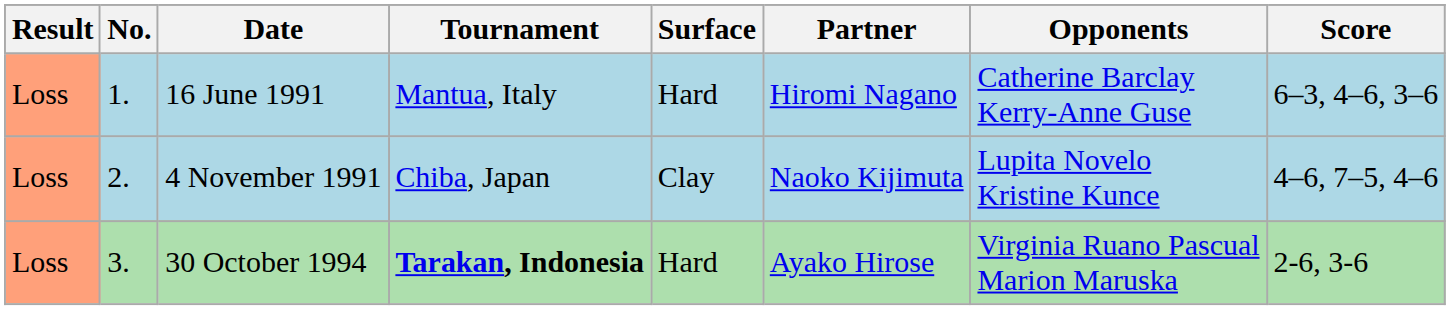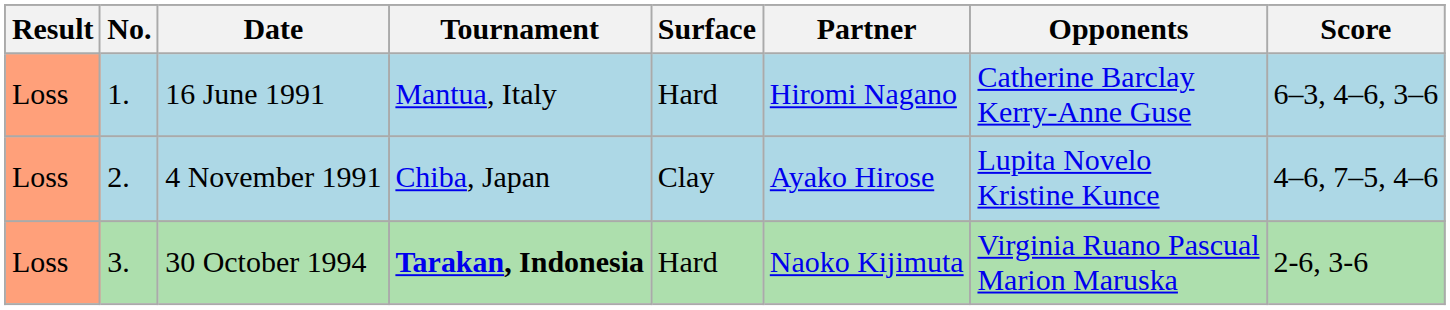4 November 1991 | Partner: Naoko Kijimuta -> Ayako Hirose
30 October 1994 | Partner: Ayako Hirose -> Naoko Kijimuta
